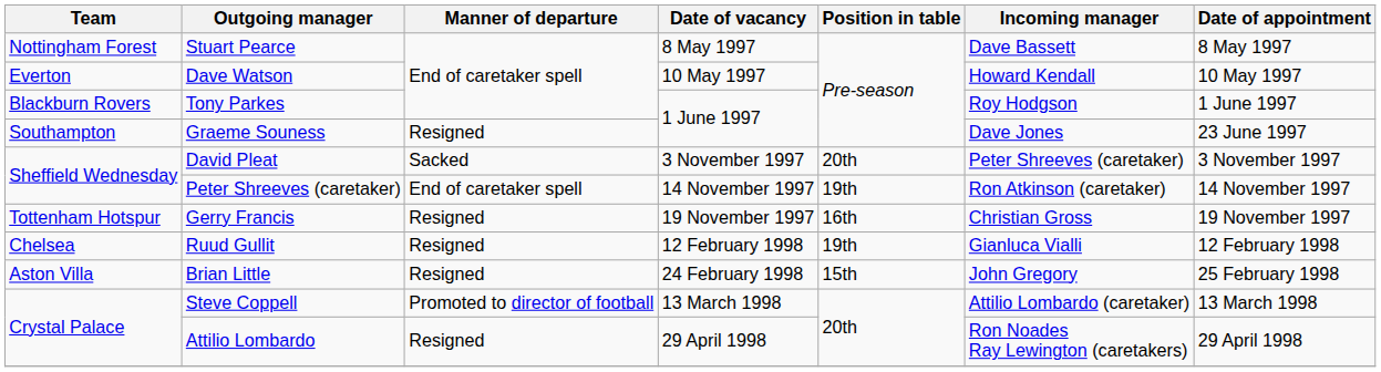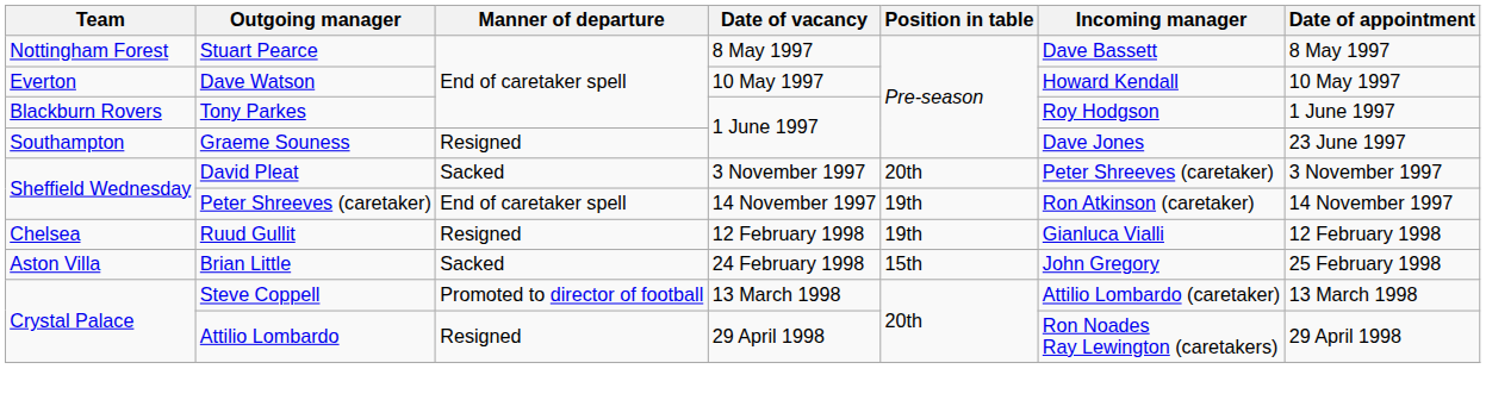- row: Tottenham Hotspur | Gerry Francis | Resigned | 19 November 1997 | 16th | Christian Gross | 19 November 1997
Brian Little | Manner of departure: Resigned -> Sacked
